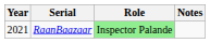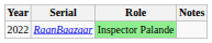RaanBaazaar | Year: 2021 -> 2022
